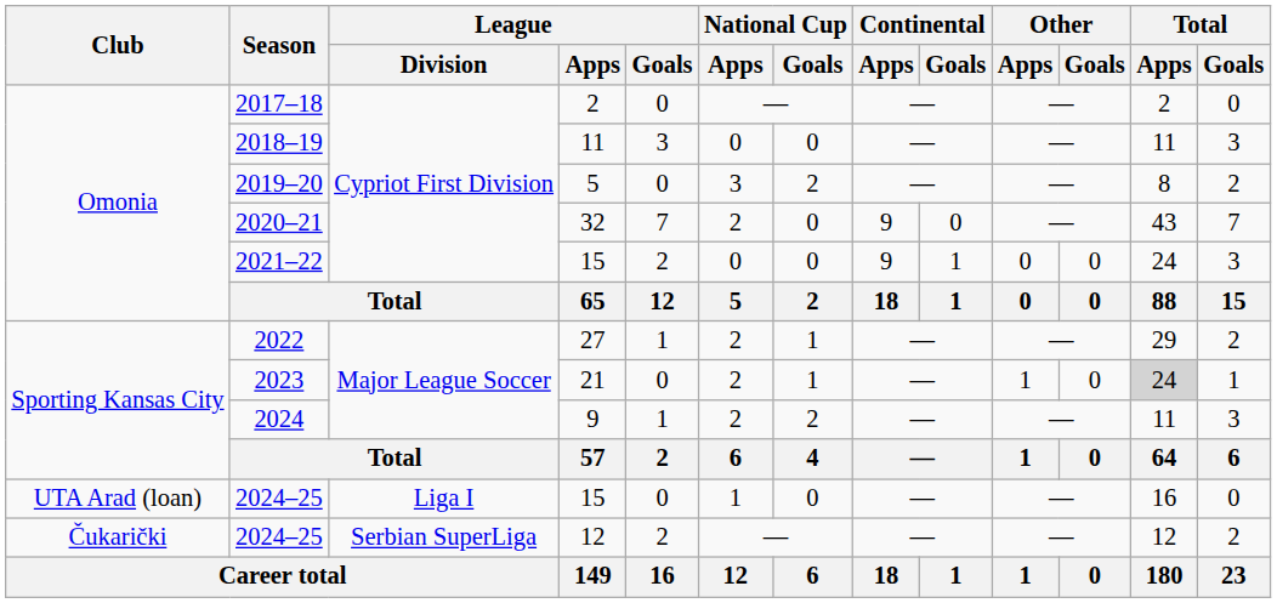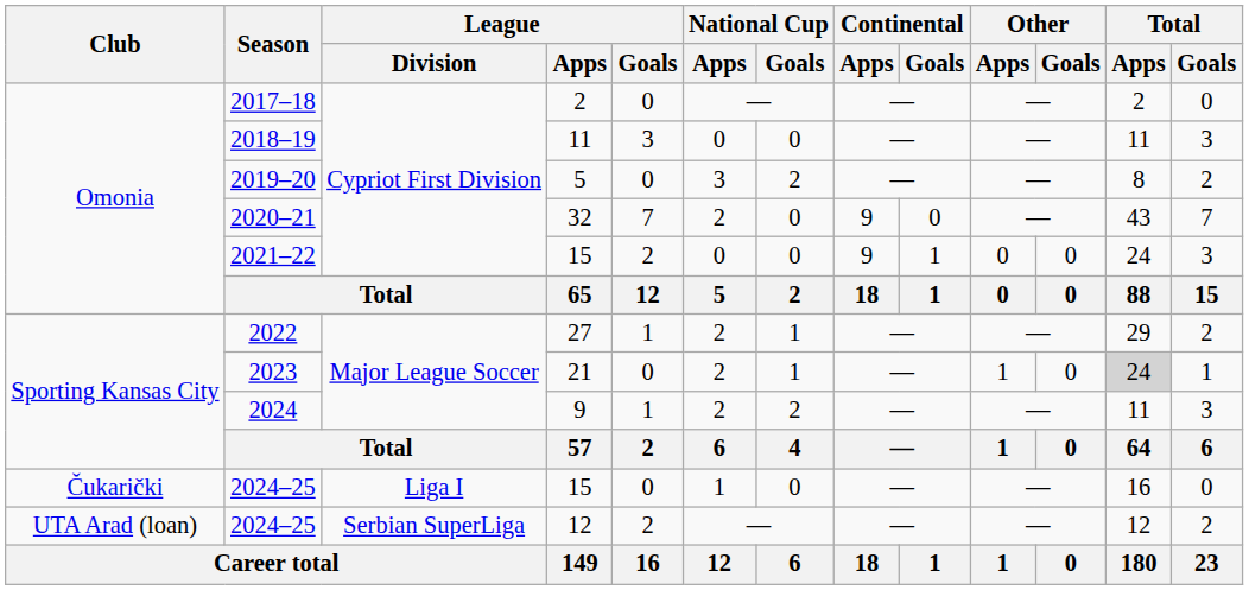2024–25 / 15 | Club: UTA Arad (loan) -> Čukarički
2024–25 / 12 | Club: Čukarički -> UTA Arad (loan)
